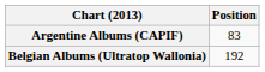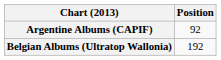Argentine Albums (CAPIF) | Position: 83 -> 92
